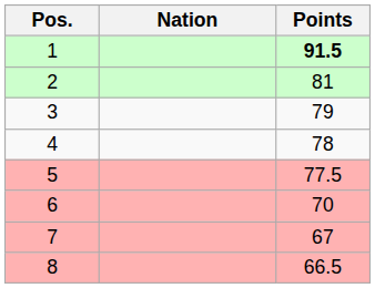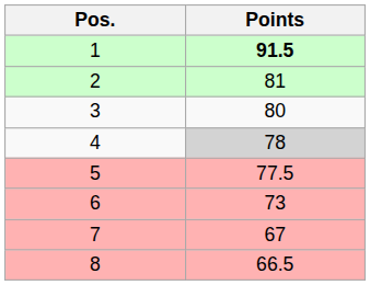- column: Nation
3 | Points: 79 -> 80
4 | Points: no background -> lightgrey background
6 | Points: 70 -> 73
